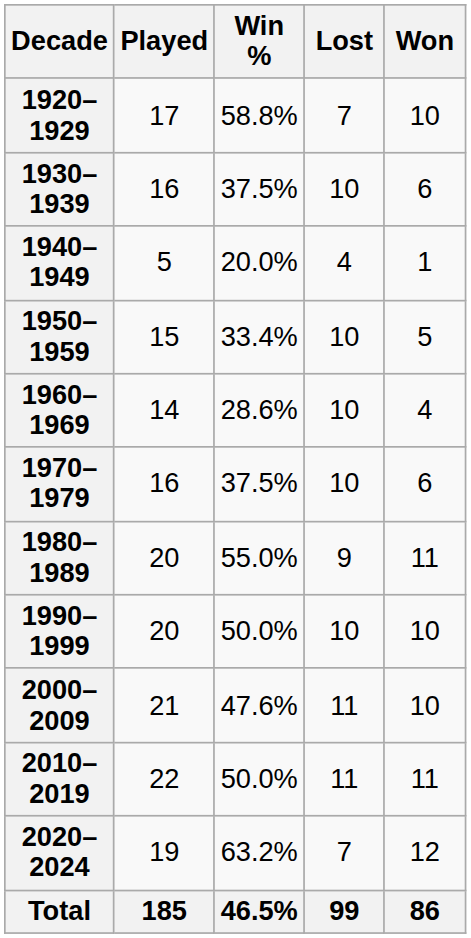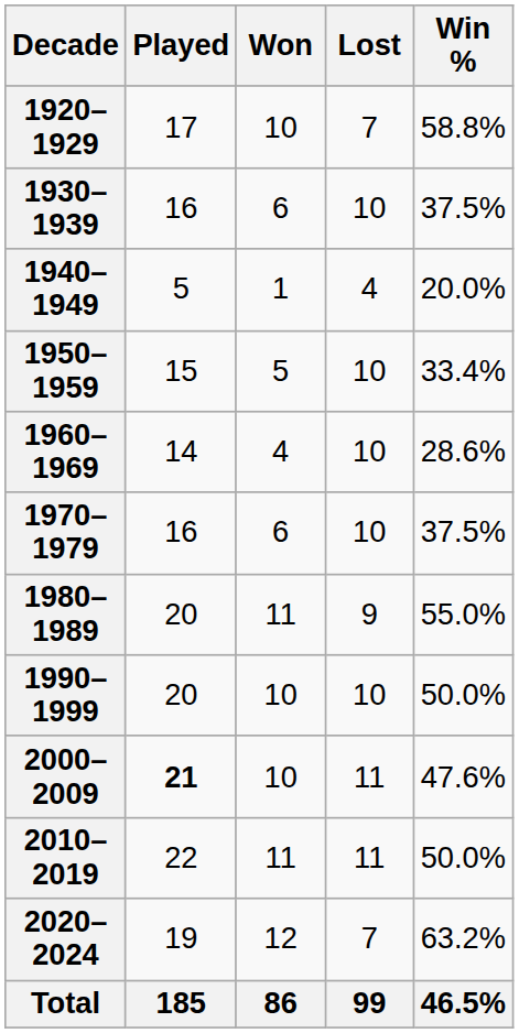columns swapped: Won <-> Win %
2000–2009 | Played: normal -> bold
